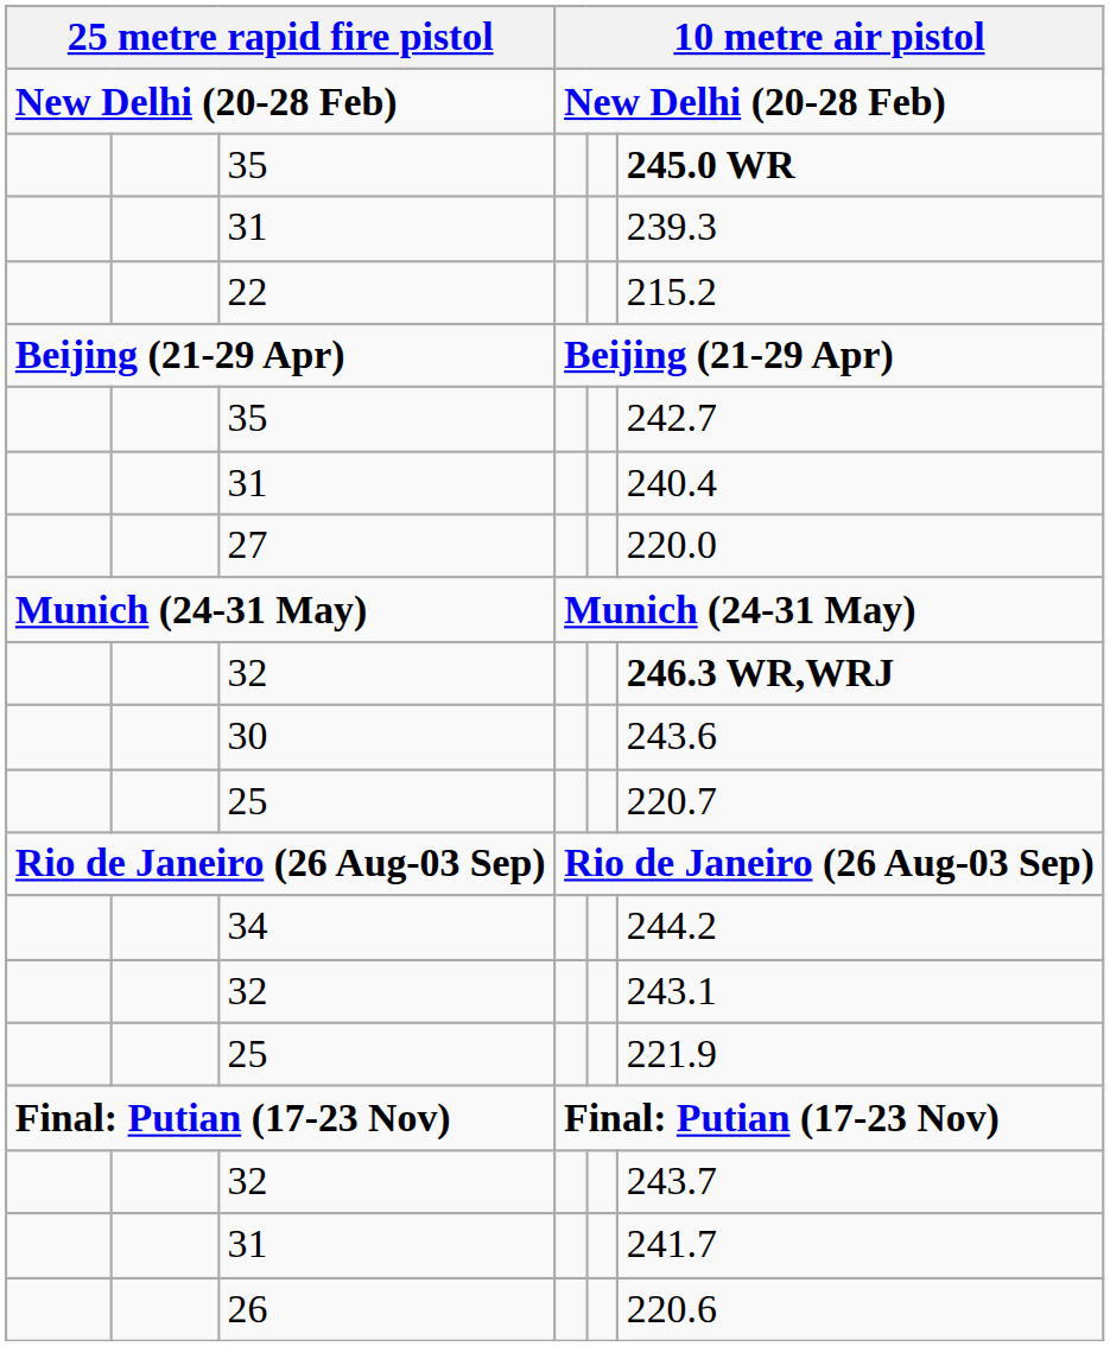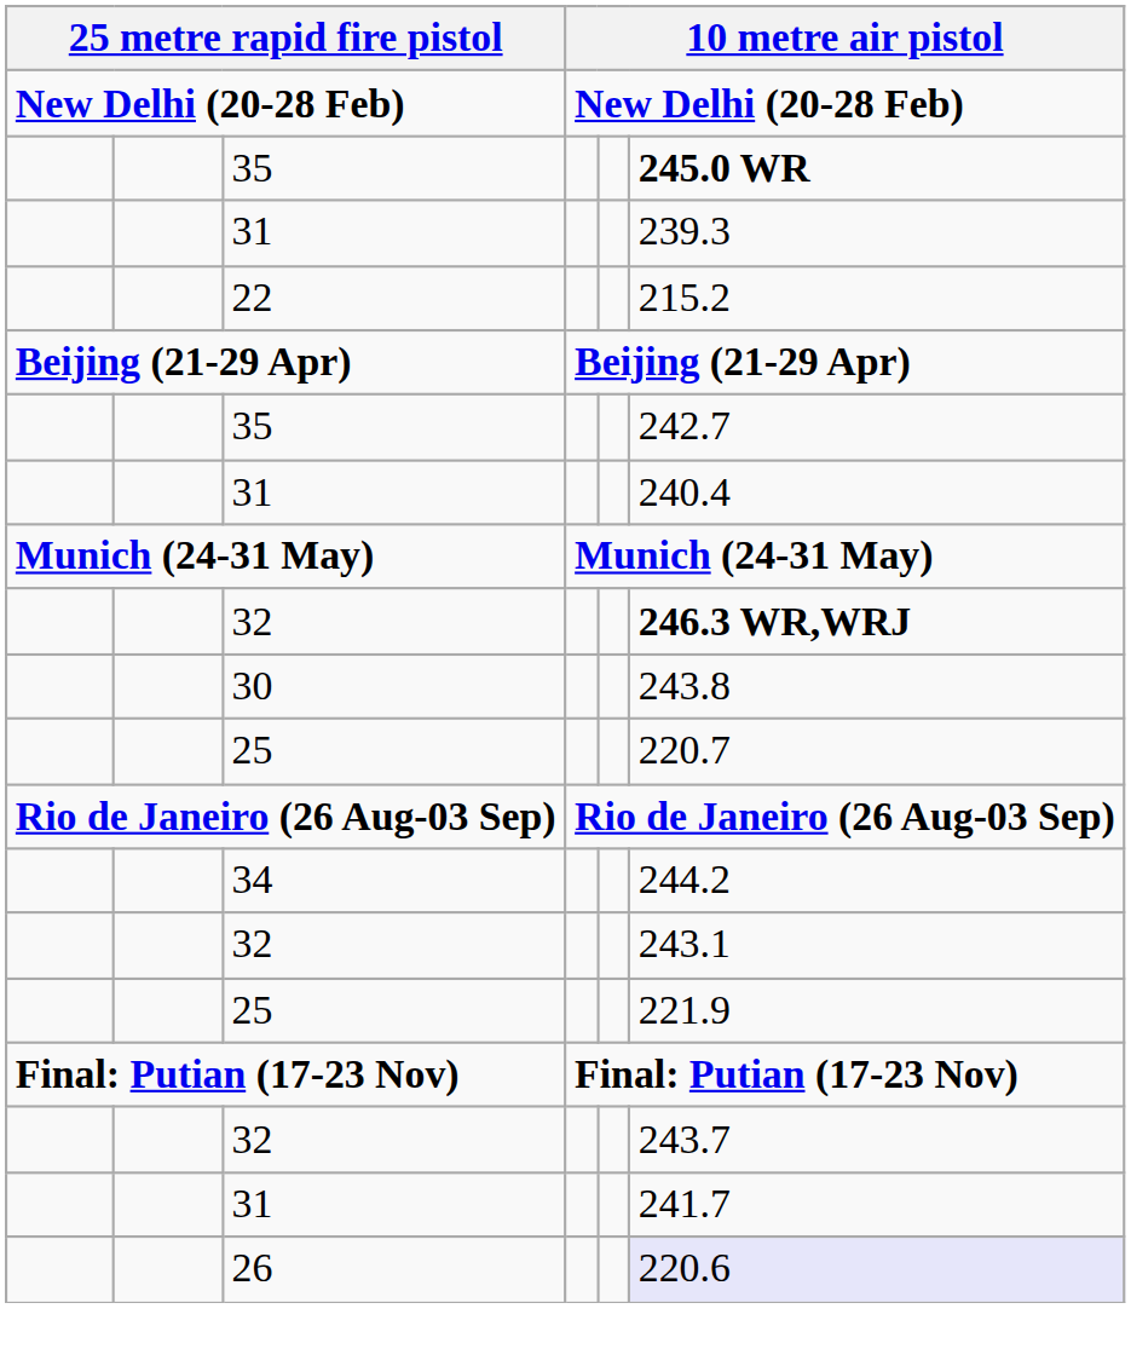- row: 27 | 220.0
30 | column 6: 243.6 -> 243.8
26 | column 6: no background -> lavender background
